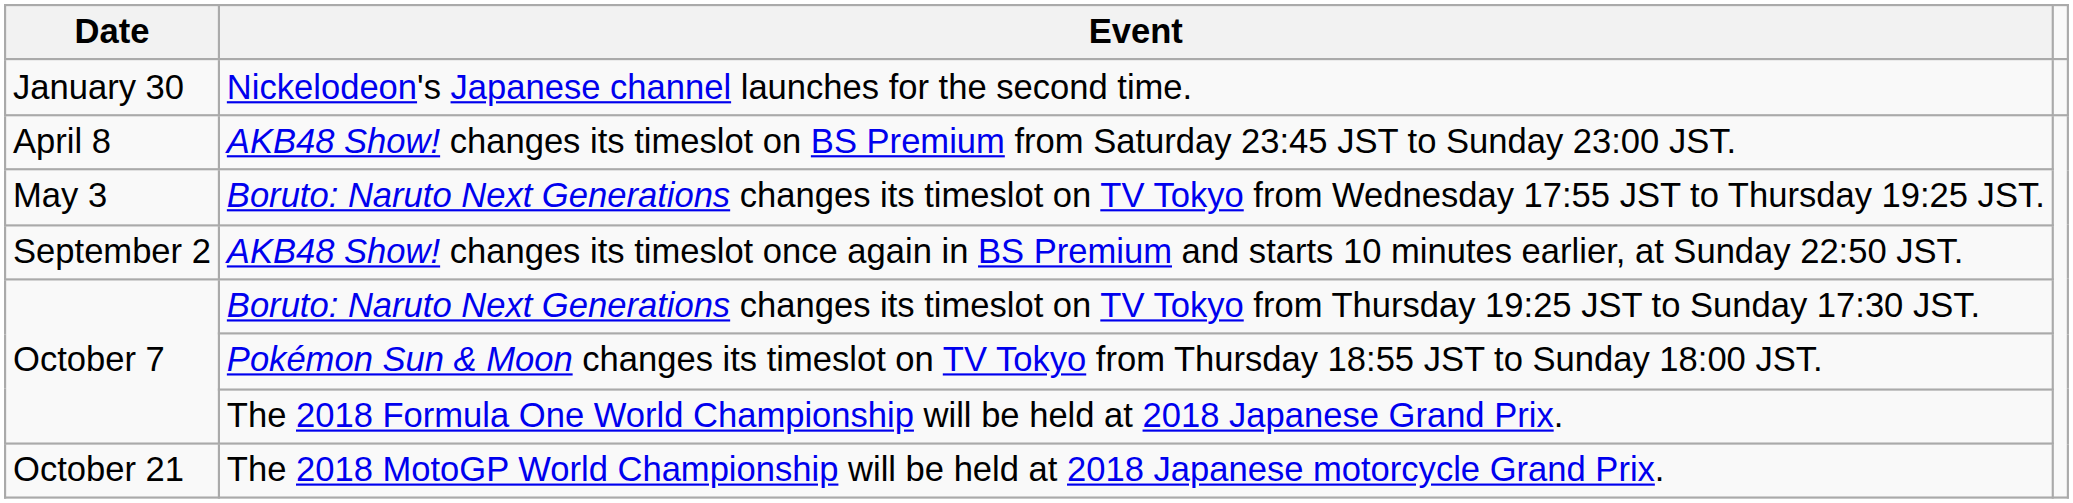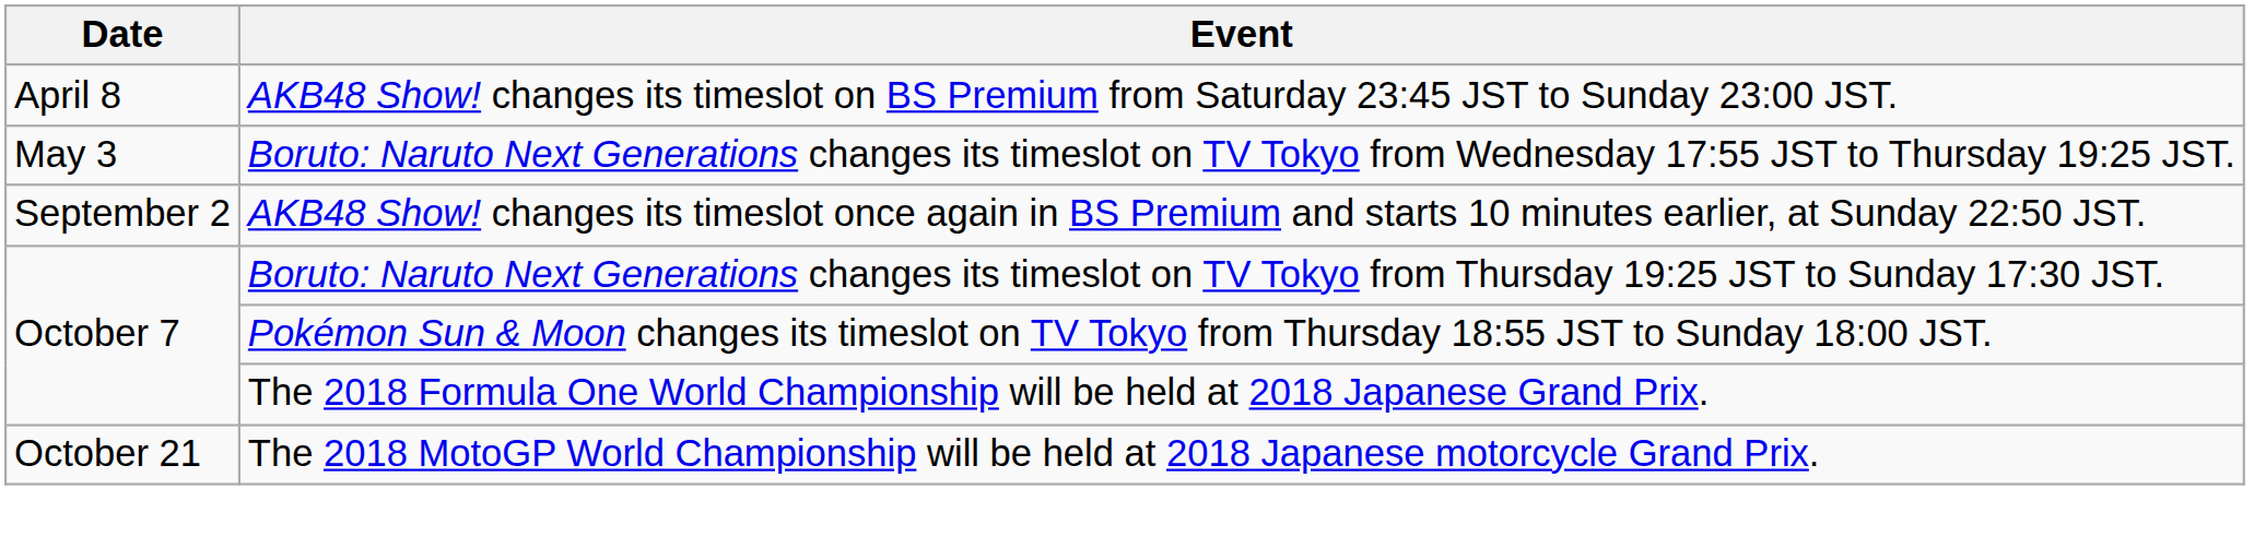- row: January 30 | Nickelodeon's Japanese channel launches for the second time.
